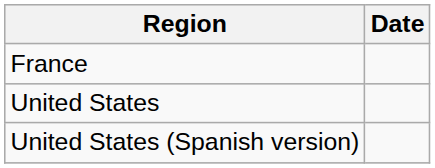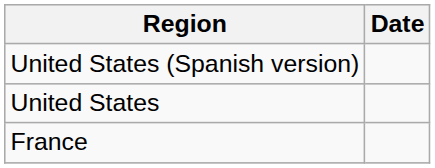rows swapped: United States (Spanish version) <-> France
